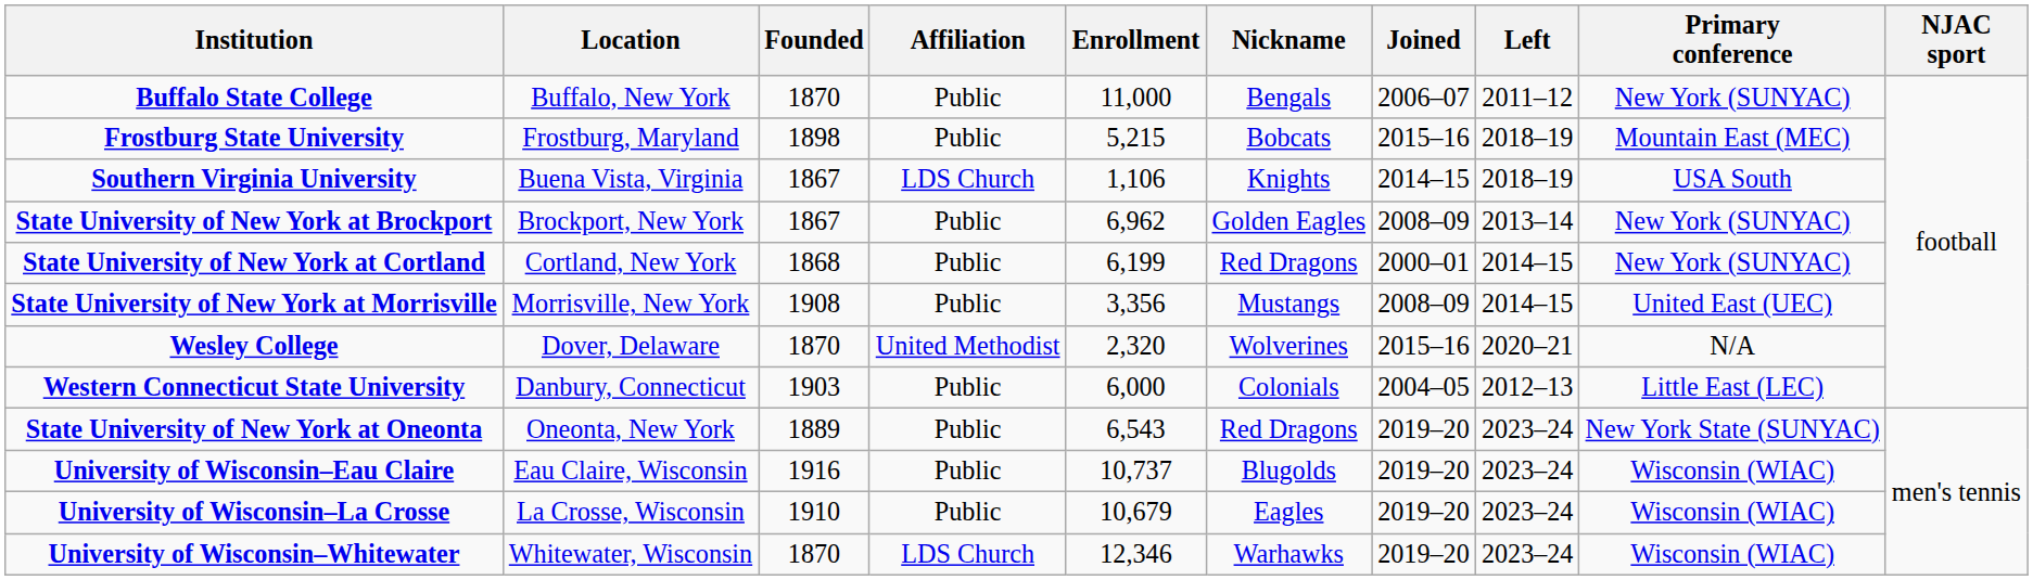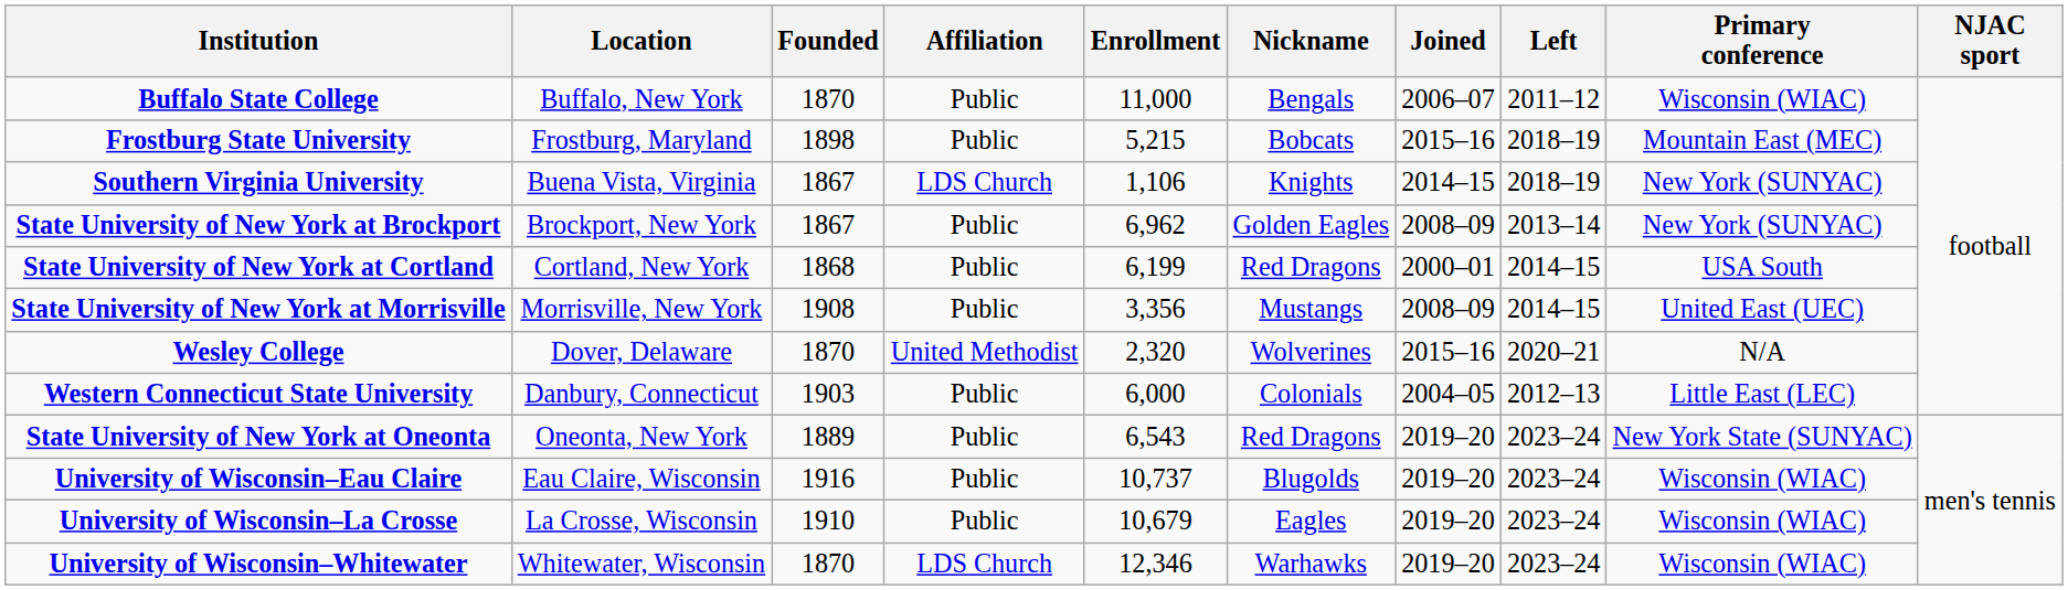Buffalo State College | Primary conference: New York (SUNYAC) -> Wisconsin (WIAC)
Southern Virginia University | Primary conference: USA South -> New York (SUNYAC)
State University of New York at Cortland | Primary conference: New York (SUNYAC) -> USA South
